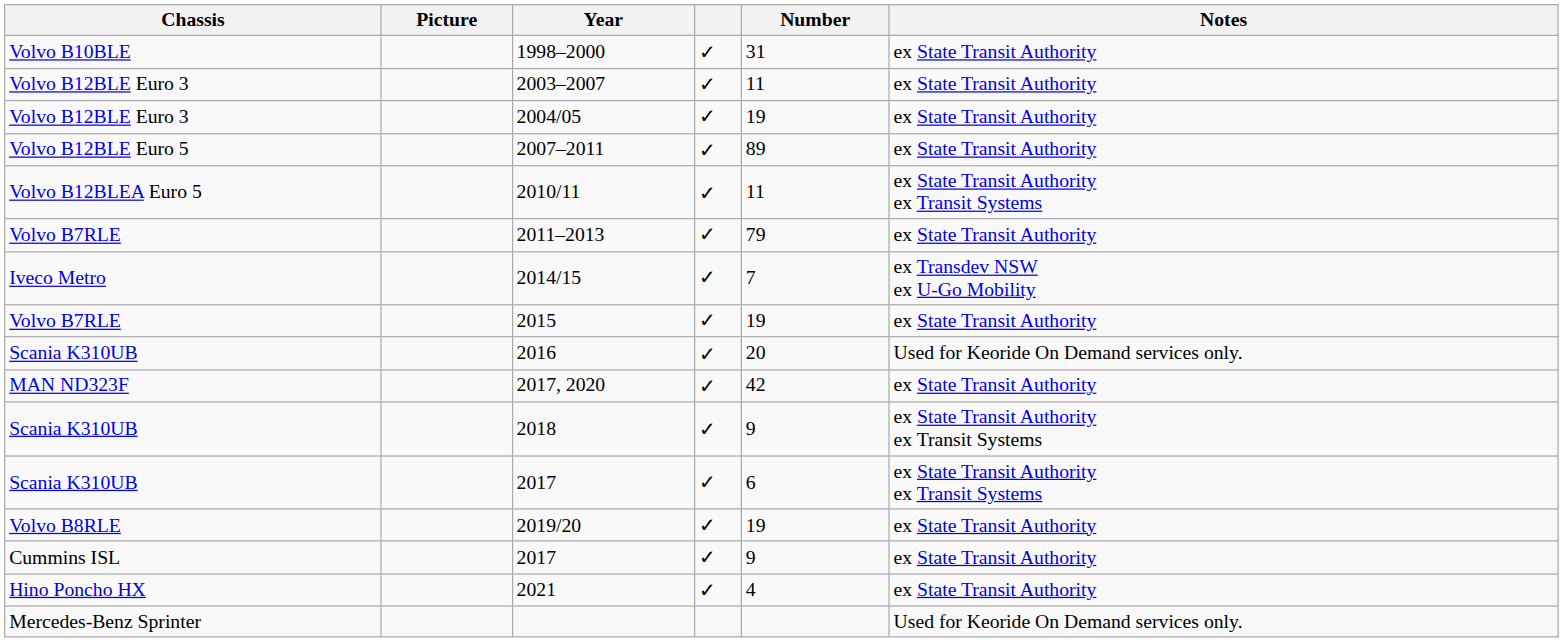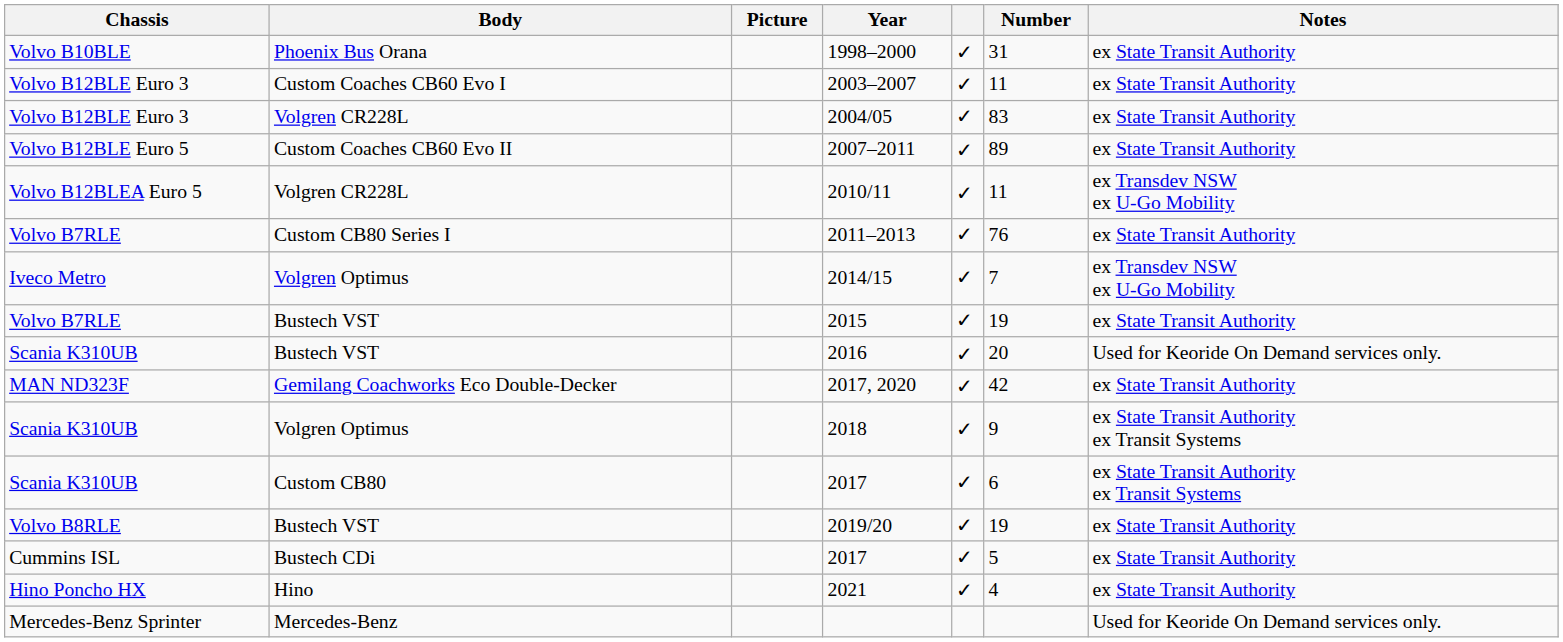+ column: Body | Phoenix Bus Orana | Custom Coaches CB60 Evo I | Volgren CR228L | Custom Coaches CB60 Evo II | Volgren CR228L | Custom CB80 Series I | Volgren Optimus | Bustech VST | Bustech VST | Gemilang Coachworks Eco Double-Decker | Volgren Optimus | Custom CB80 | Bustech VST | Bustech CDi | Hino | Mercedes-Benz
2004/05 | Number: 19 -> 83
2010/11 | Notes: ex State Transit Authority ex Transit Systems -> ex Transdev NSW ex U-Go Mobility
2011–2013 | Number: 79 -> 76
Cummins ISL / 2017 | Number: 9 -> 5
